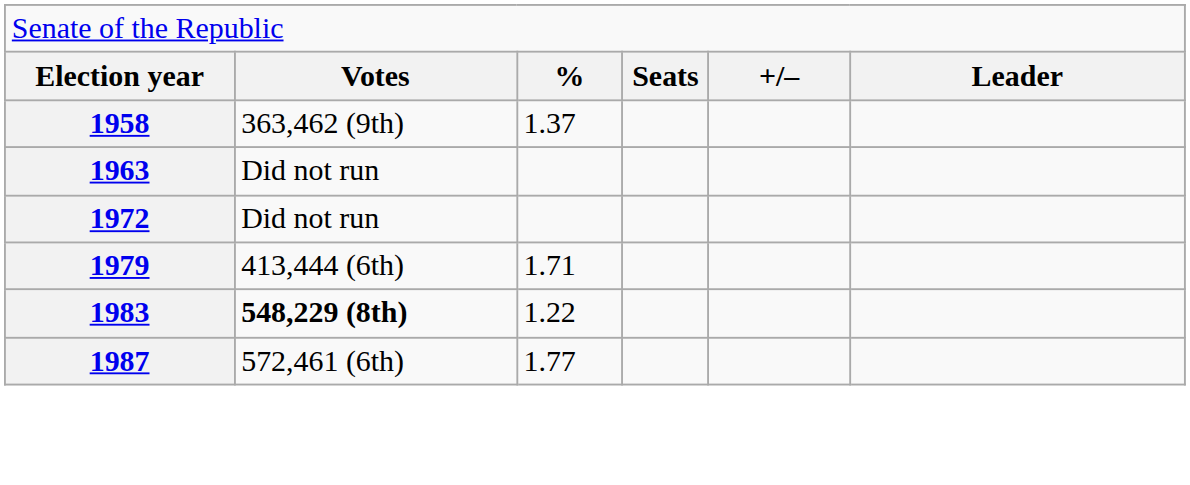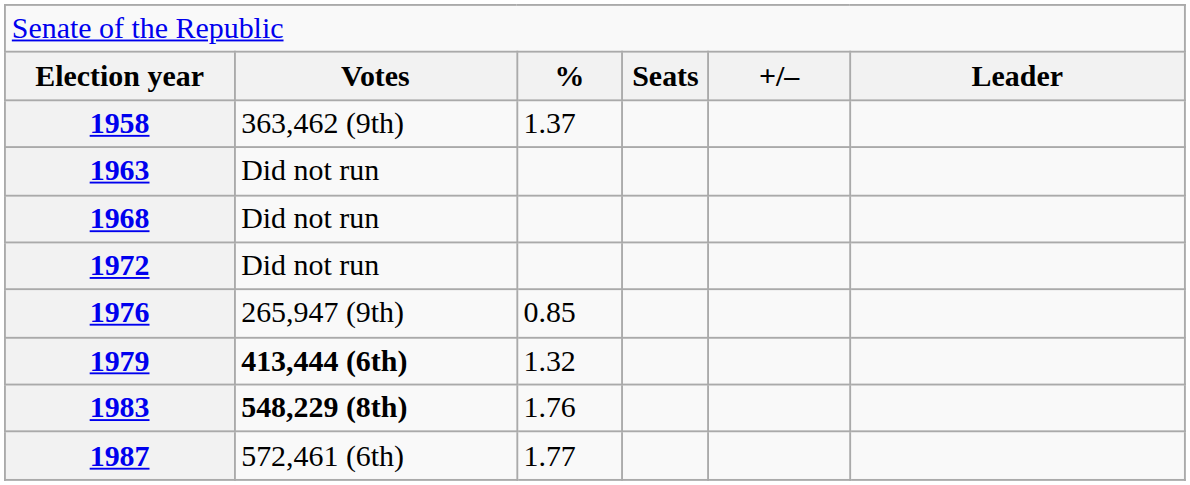+ row: 1968 | Did not run
+ row: 1976 | 265,947 (9th) | 0.85
1979 | column 2: normal -> bold
1979 | column 3: 1.71 -> 1.32
1983 | column 3: 1.22 -> 1.76
